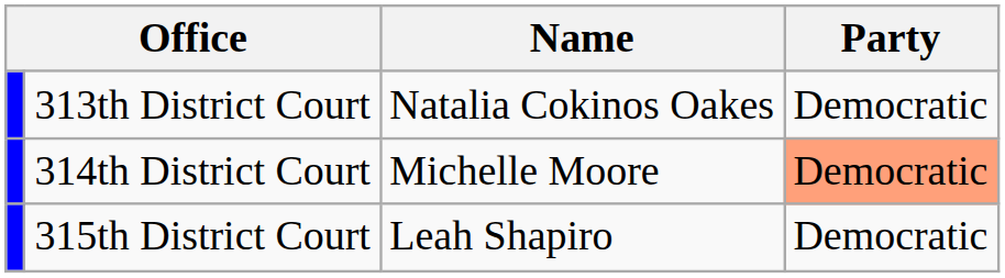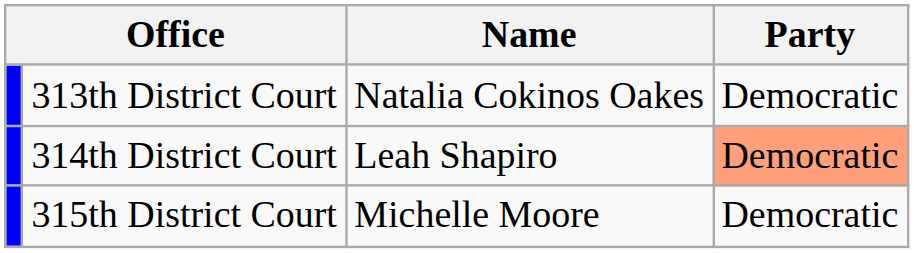314th District Court | Name: Michelle Moore -> Leah Shapiro
315th District Court | Name: Leah Shapiro -> Michelle Moore
